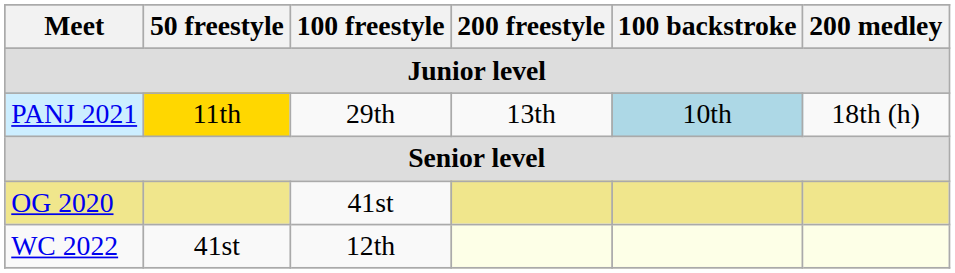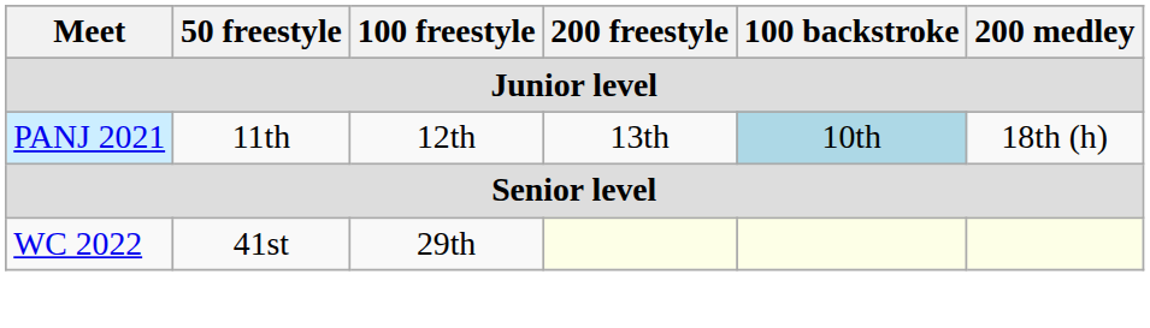PANJ 2021 | 50 freestyle: gold background -> no background
PANJ 2021 | 100 freestyle: 29th -> 12th
- row: OG 2020 | 41st
WC 2022 | 100 freestyle: 12th -> 29th
